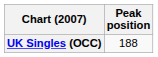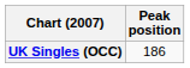UK Singles (OCC) | Peak position: 188 -> 186
